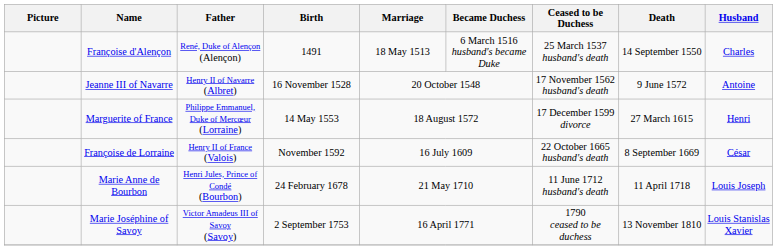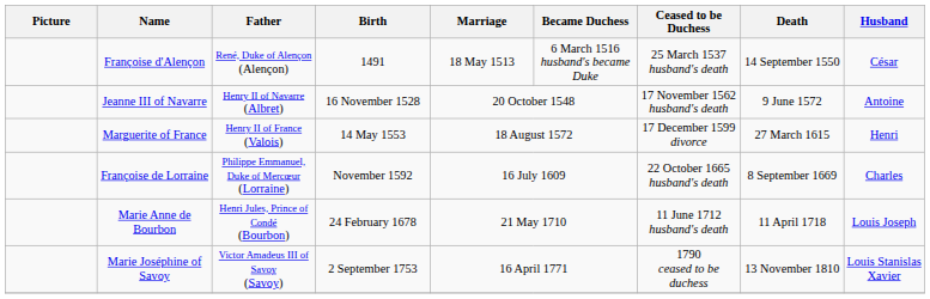Françoise d'Alençon | Husband: Charles -> César
Marguerite of France | Father: Philippe Emmanuel, Duke of Mercœur (Lorraine) -> Henry II of France (Valois)
Françoise de Lorraine | Father: Henry II of France (Valois) -> Philippe Emmanuel, Duke of Mercœur (Lorraine)
Françoise de Lorraine | Husband: César -> Charles
